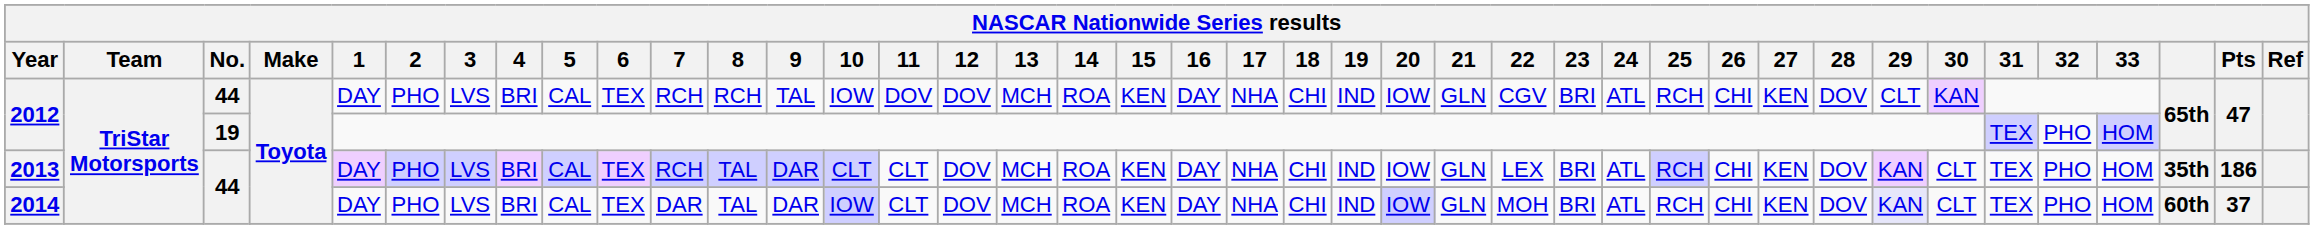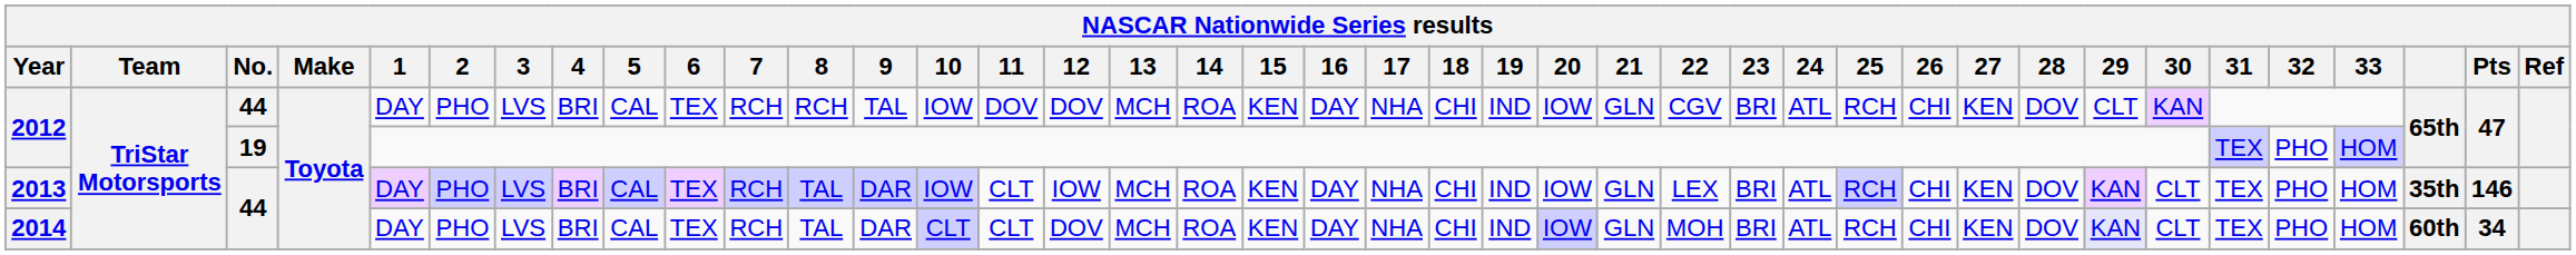2013 | 10: CLT -> IOW
2013 | 12: DOV -> IOW
2013 | Pts: 186 -> 146
2014 | 7: DAR -> RCH
2014 | 10: IOW -> CLT
2014 | Pts: 37 -> 34
